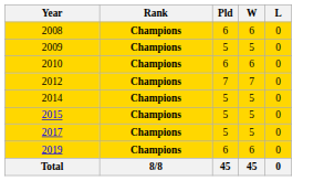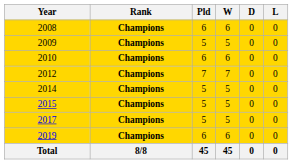+ column: D | 0 | 0 | 0 | 0 | 0 | 0 | 0 | 0 | 0
